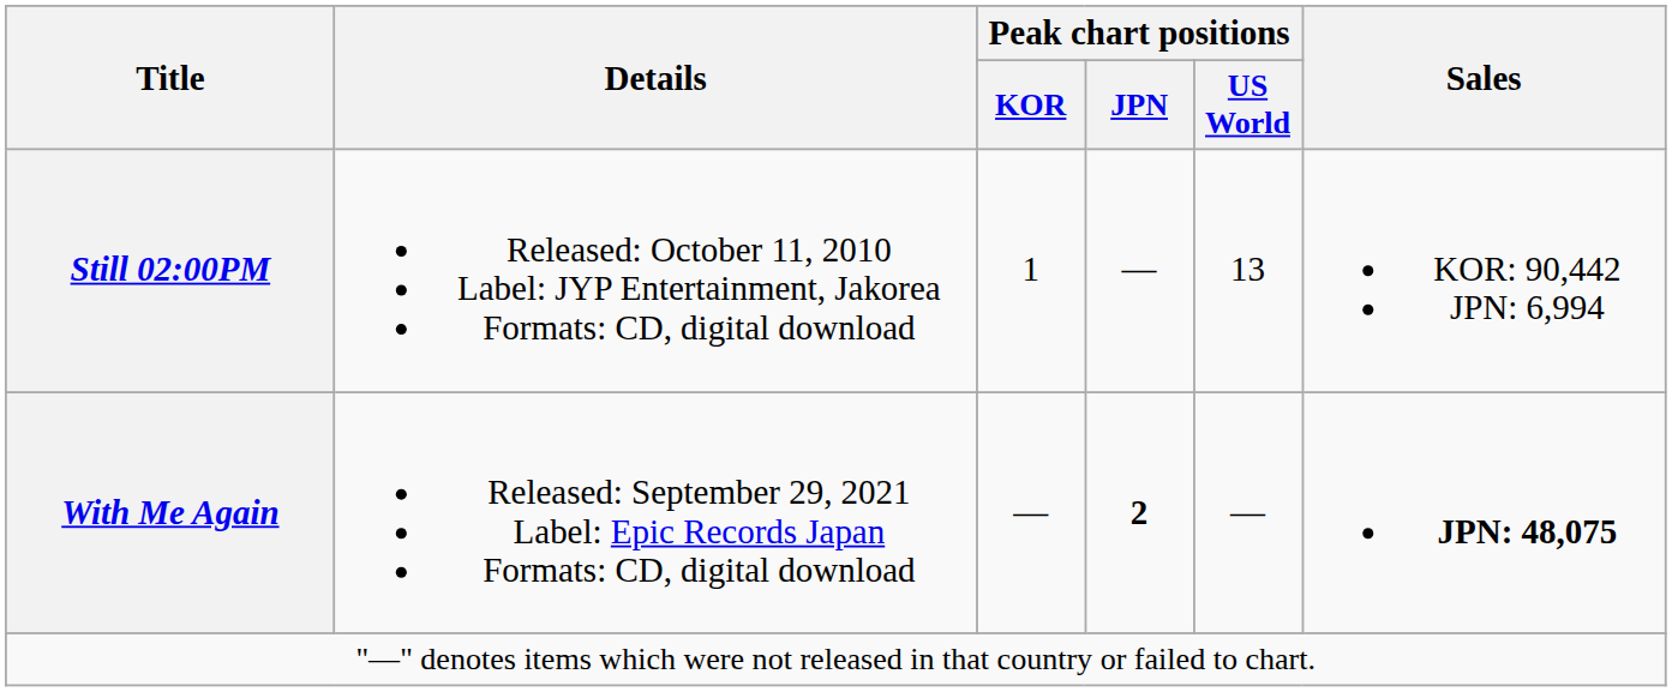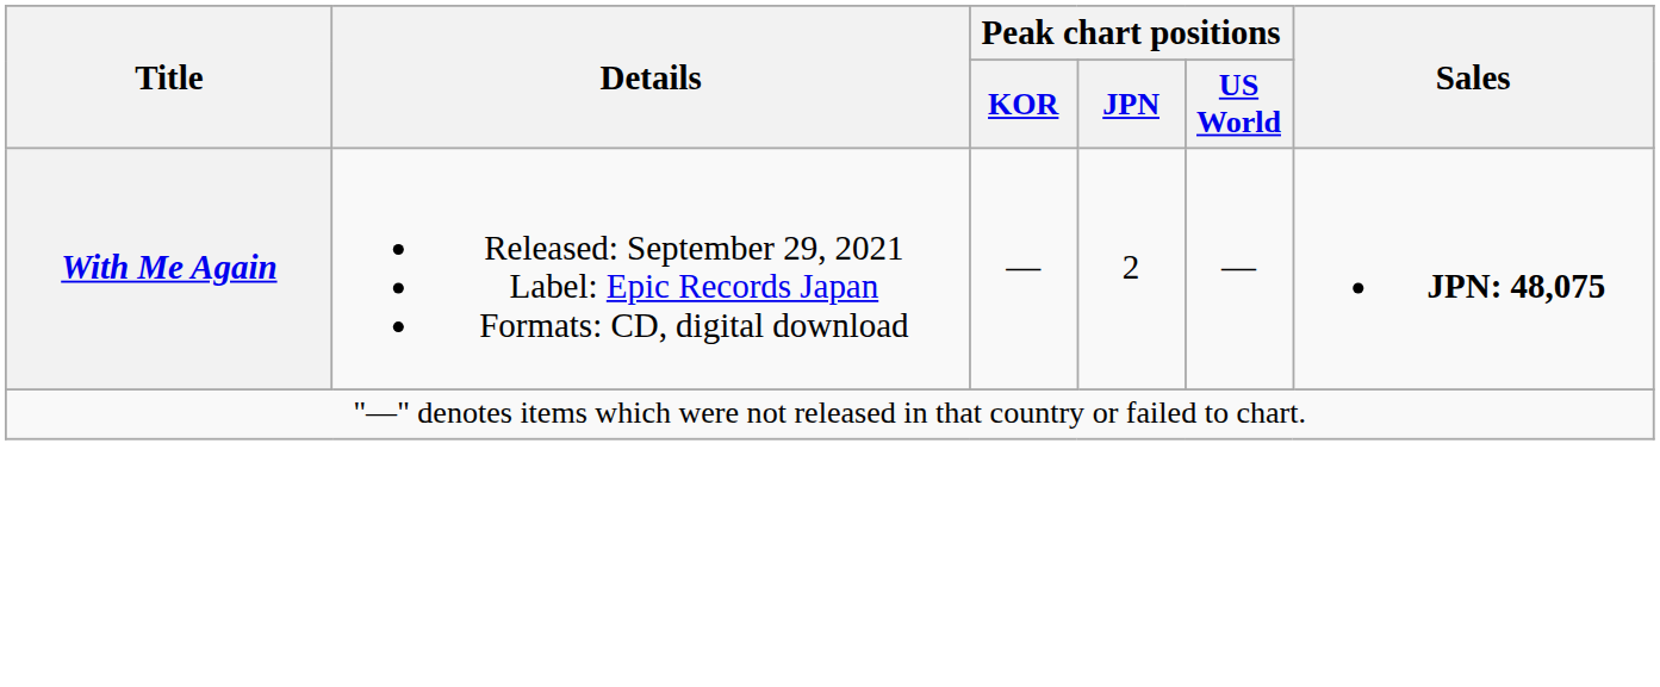- row: Still 02:00PM | Released: October 11, 2010 Label: JYP Entertainment, Jakorea Formats: CD, digital download | 1 | — | 13 | KOR: 90,442 JPN: 6,994
With Me Again | Peak chart positions / JPN: bold -> normal
